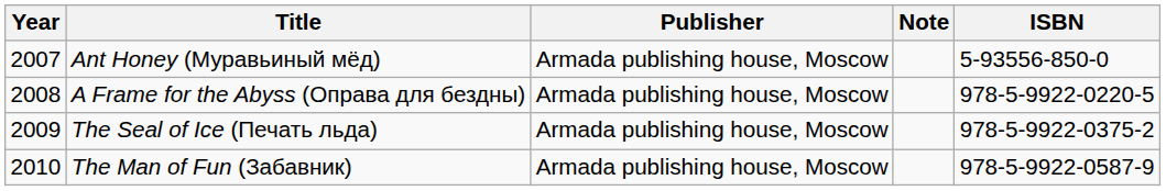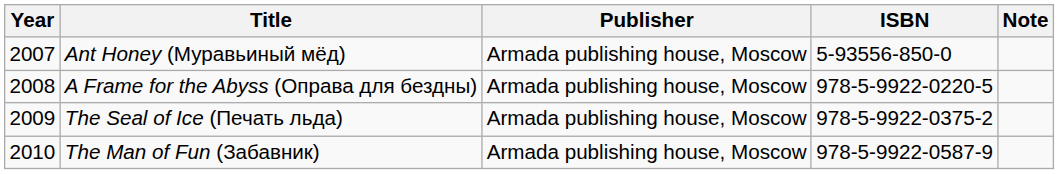columns swapped: ISBN <-> Note
